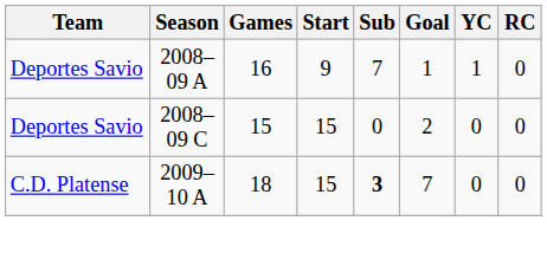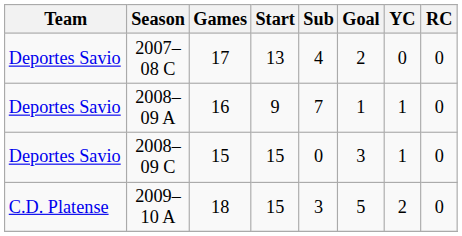+ row: Deportes Savio | 2007–08 C | 17 | 13 | 4 | 2 | 0 | 0
2008–09 C | Goal: 2 -> 3
2008–09 C | YC: 0 -> 1
2009–10 A | Sub: bold -> normal
2009–10 A | Goal: 7 -> 5
2009–10 A | YC: 0 -> 2
